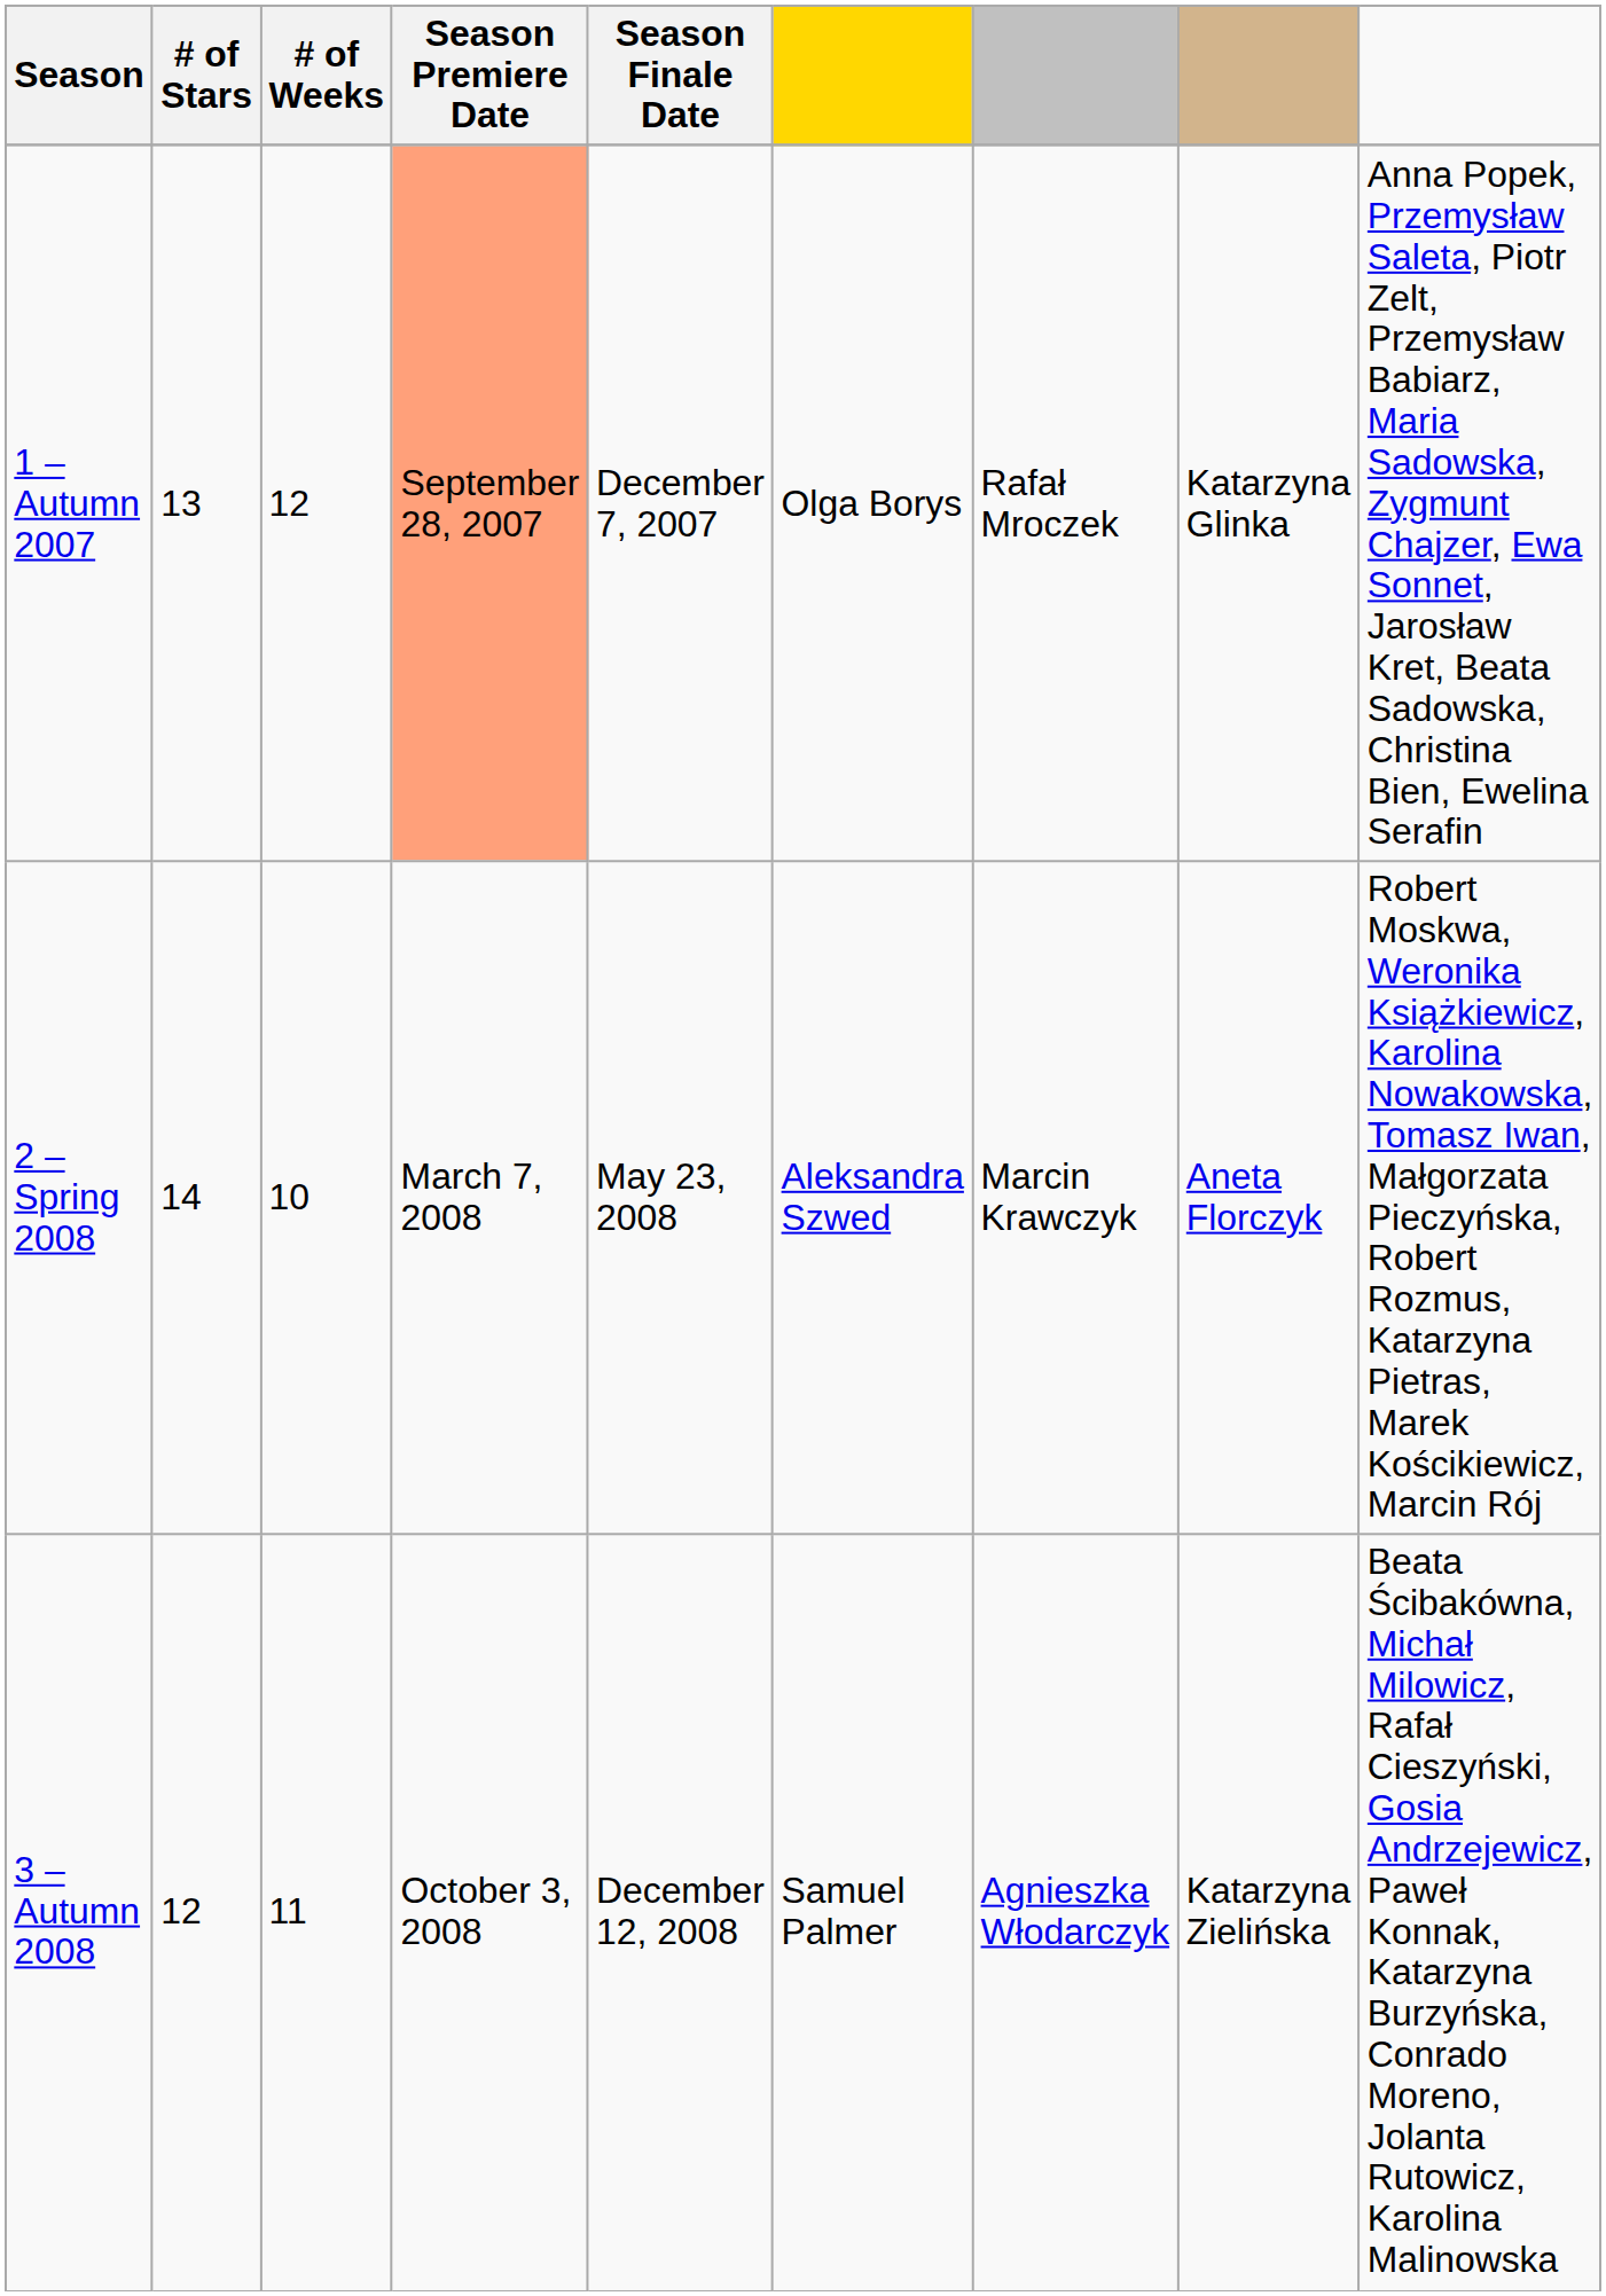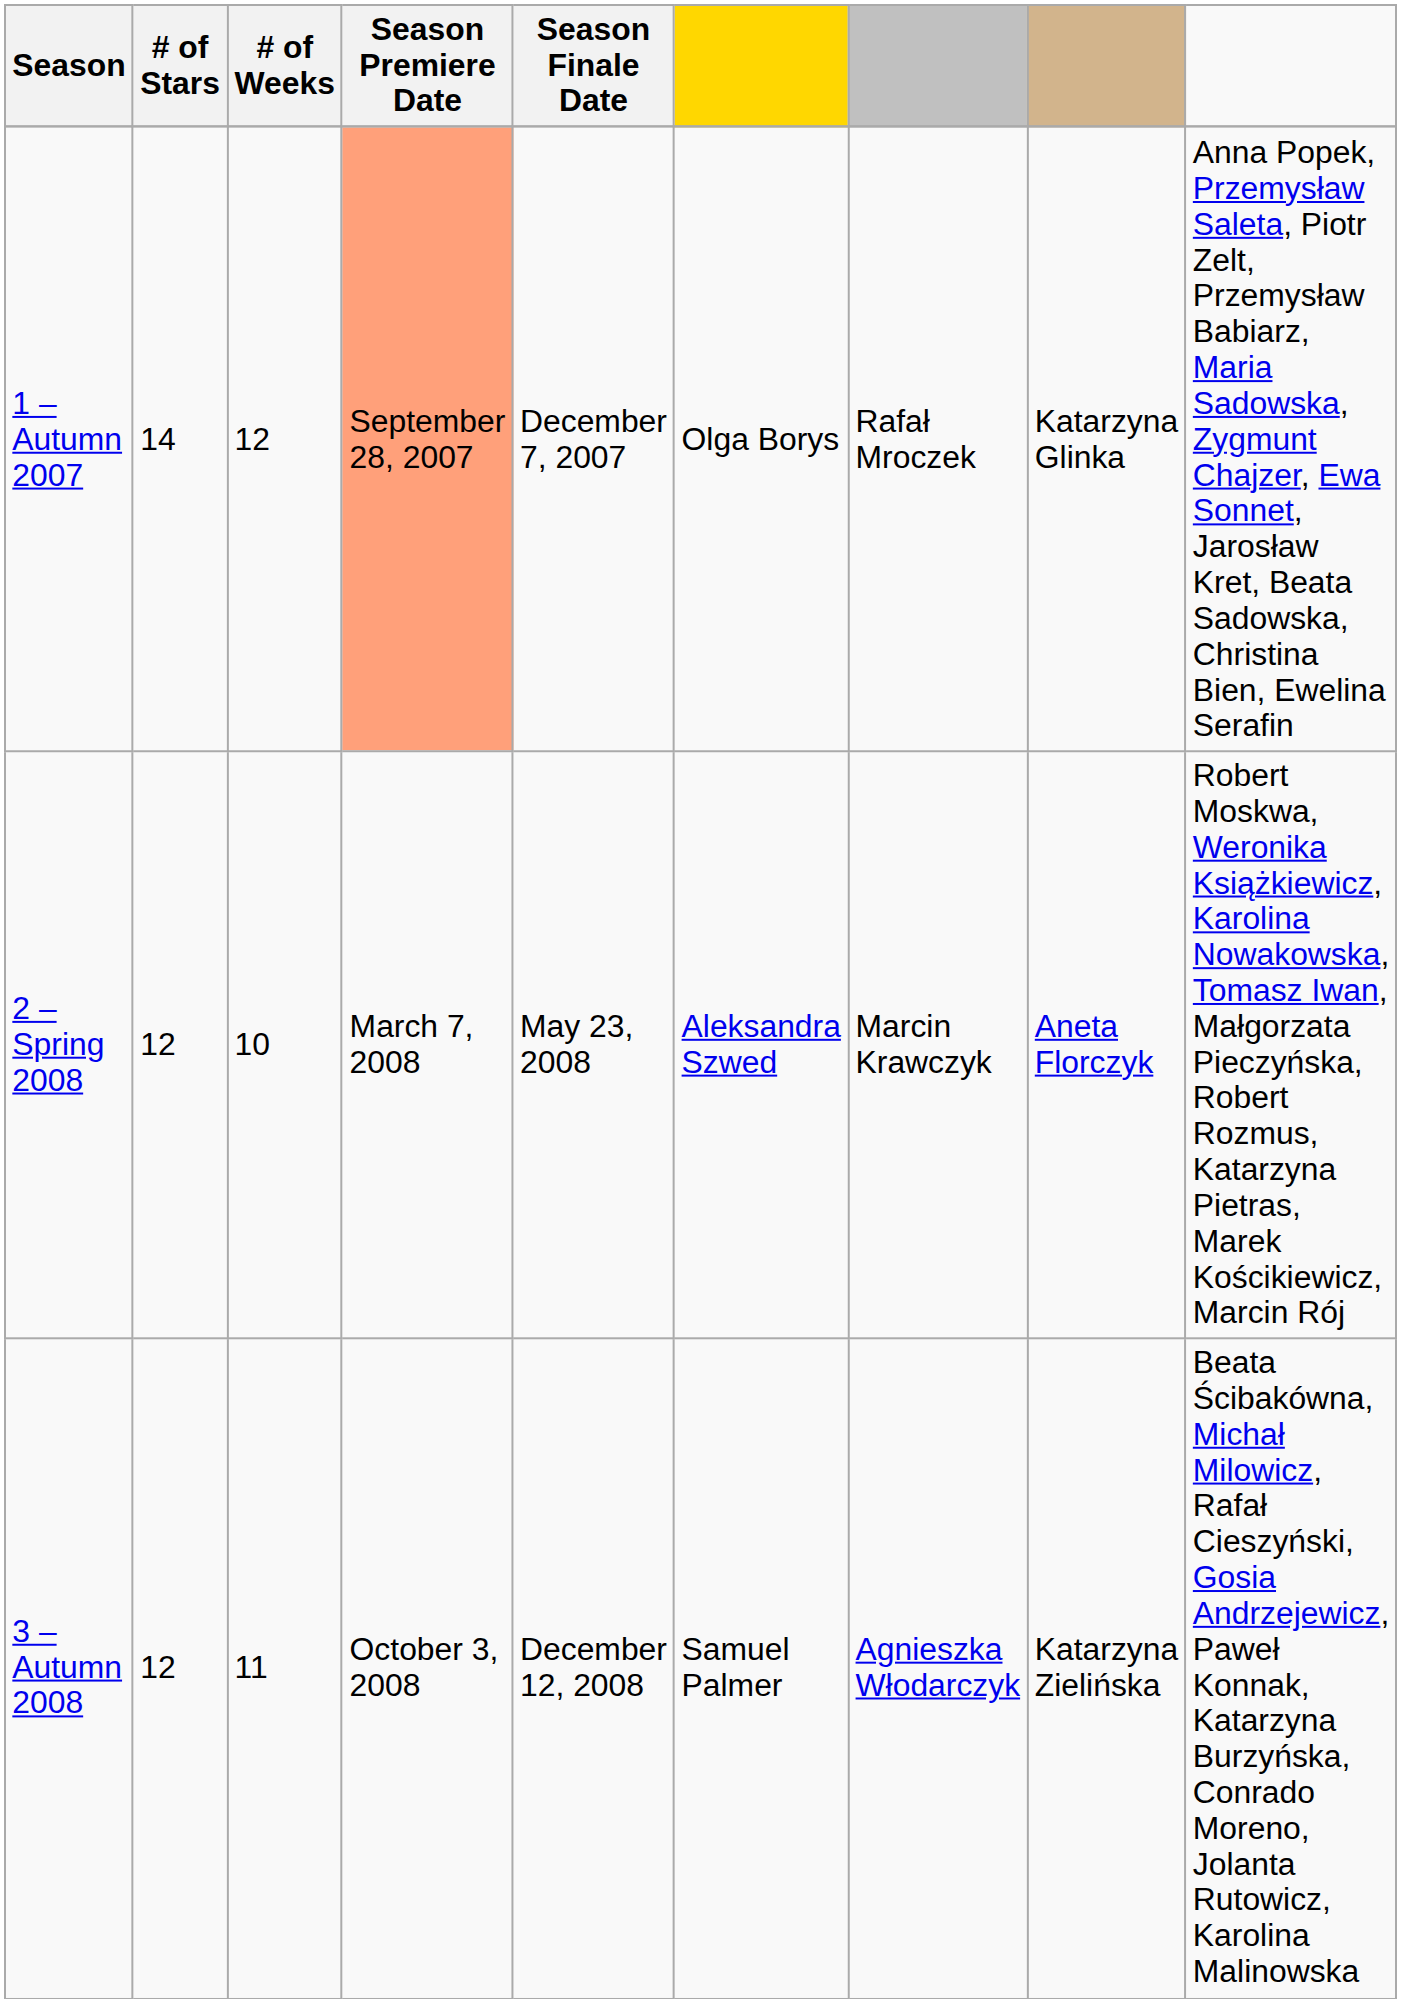1 – Autumn 2007 | # of Stars: 13 -> 14
2 – Spring 2008 | # of Stars: 14 -> 12
